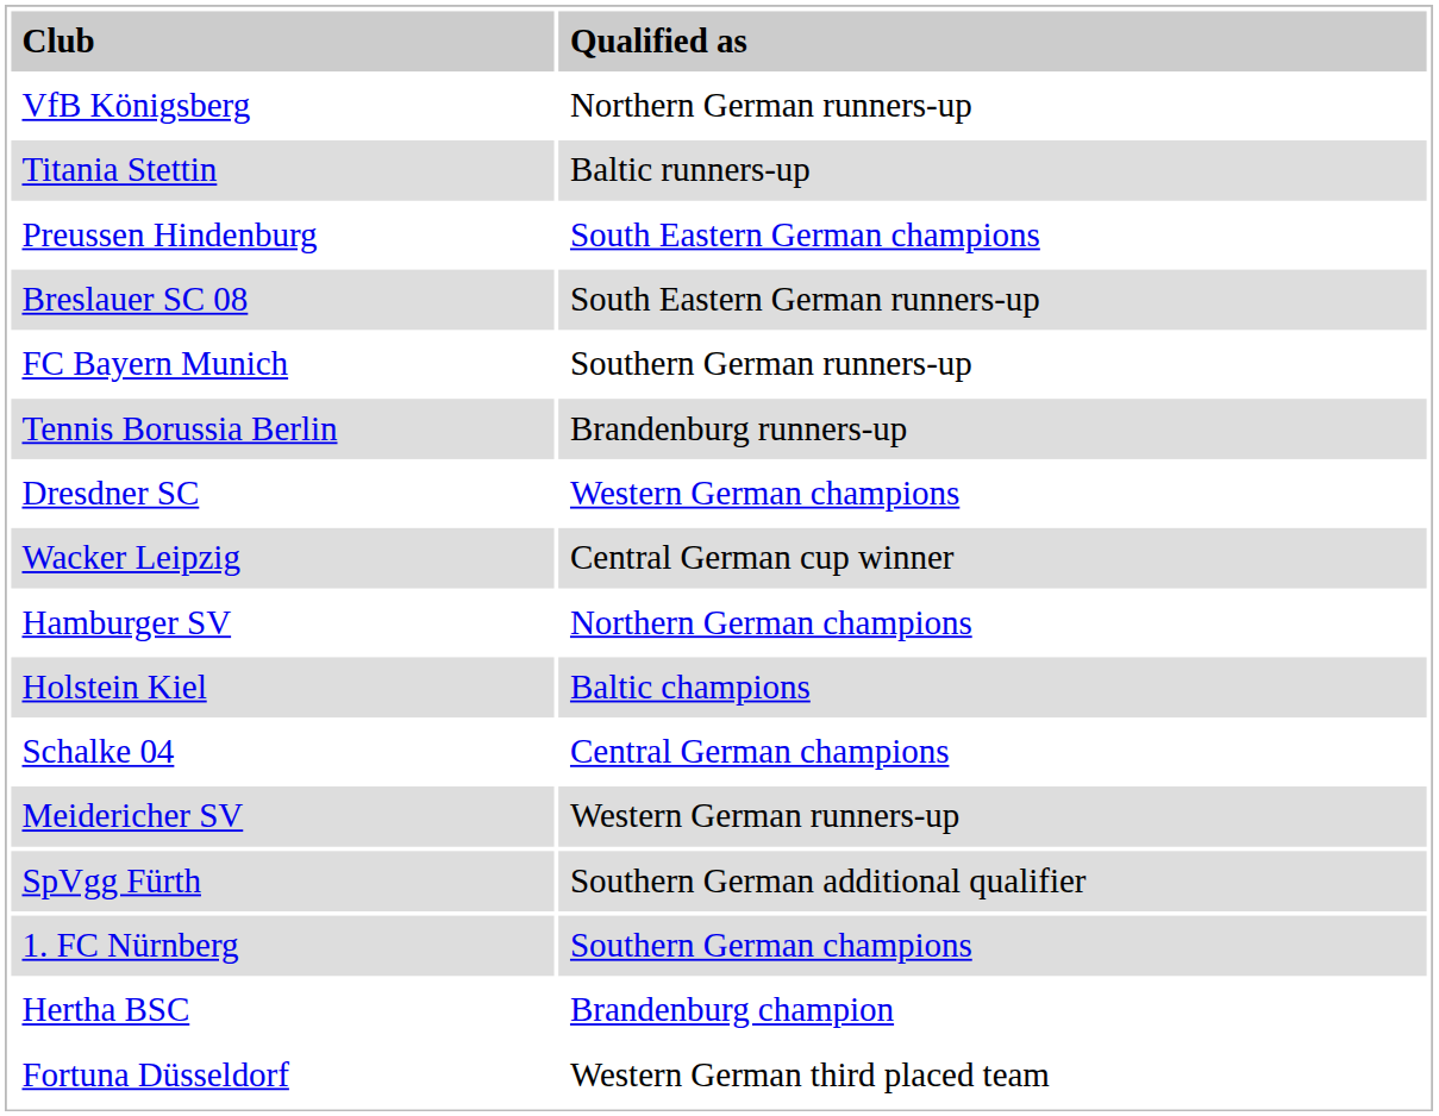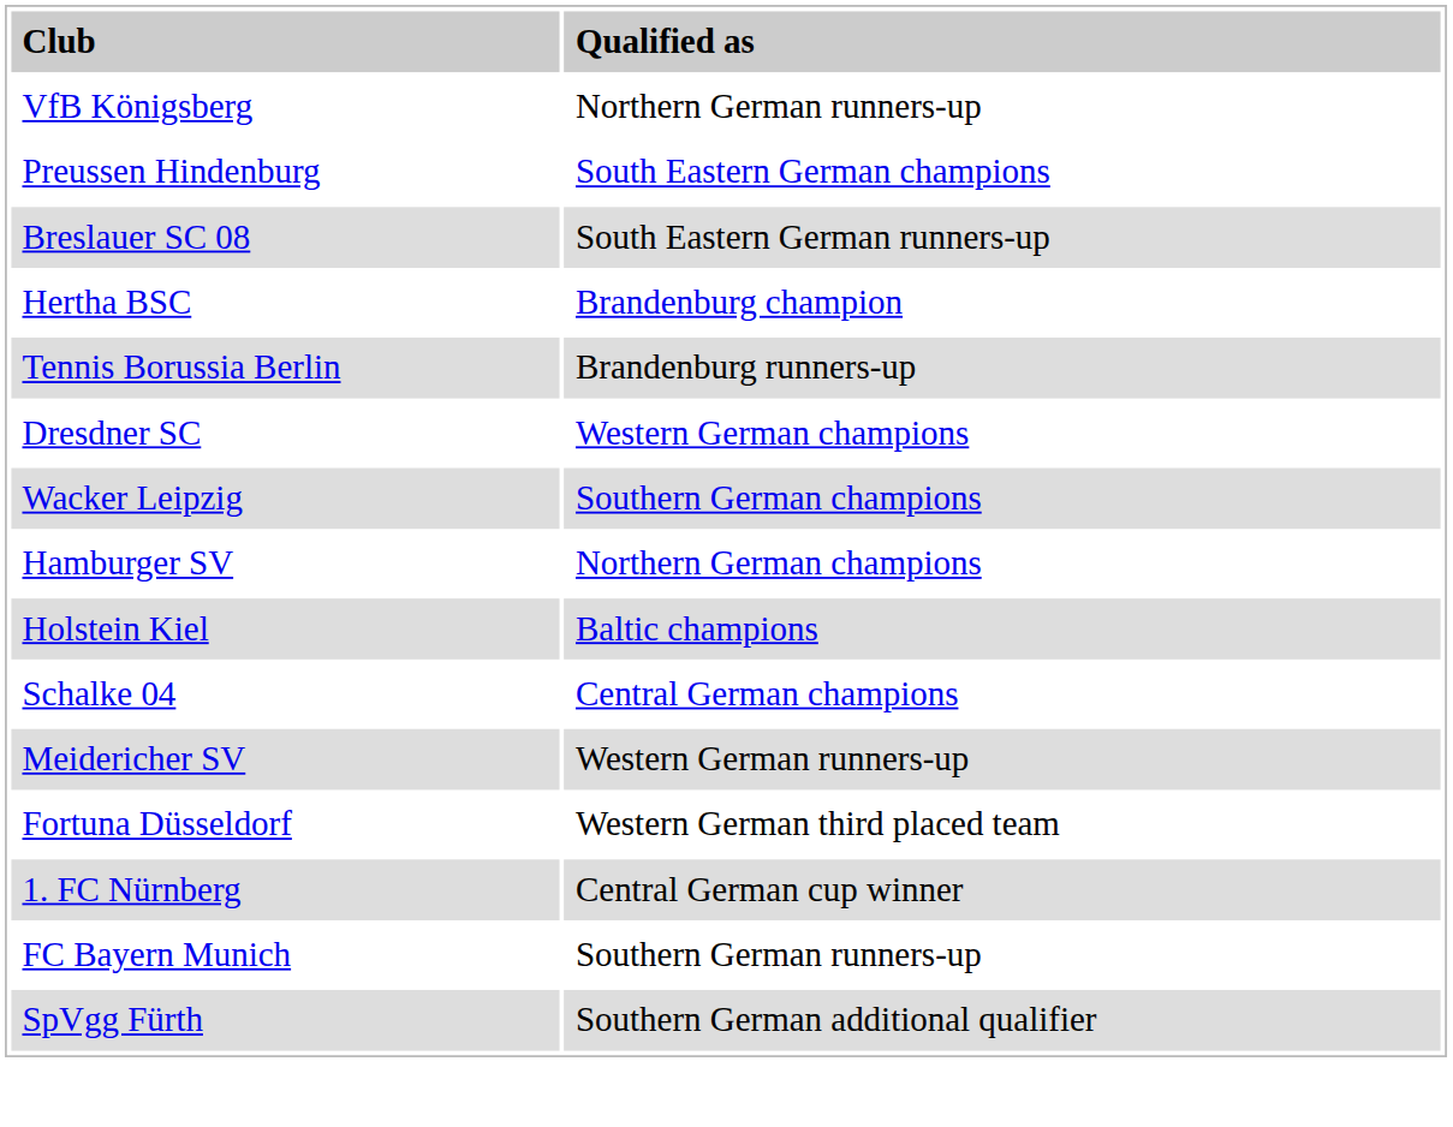- row: Titania Stettin | Baltic runners-up
rows swapped: Hertha BSC <-> FC Bayern Munich
Wacker Leipzig | column 2: Central German cup winner -> Southern German champions
rows swapped: Fortuna Düsseldorf <-> SpVgg Fürth
1. FC Nürnberg | column 2: Southern German champions -> Central German cup winner
